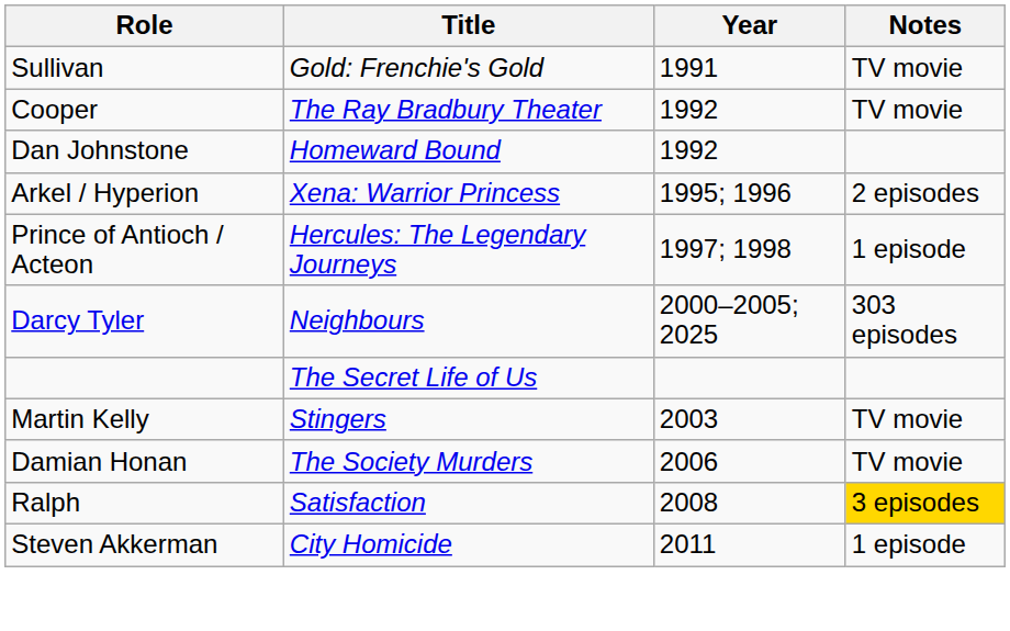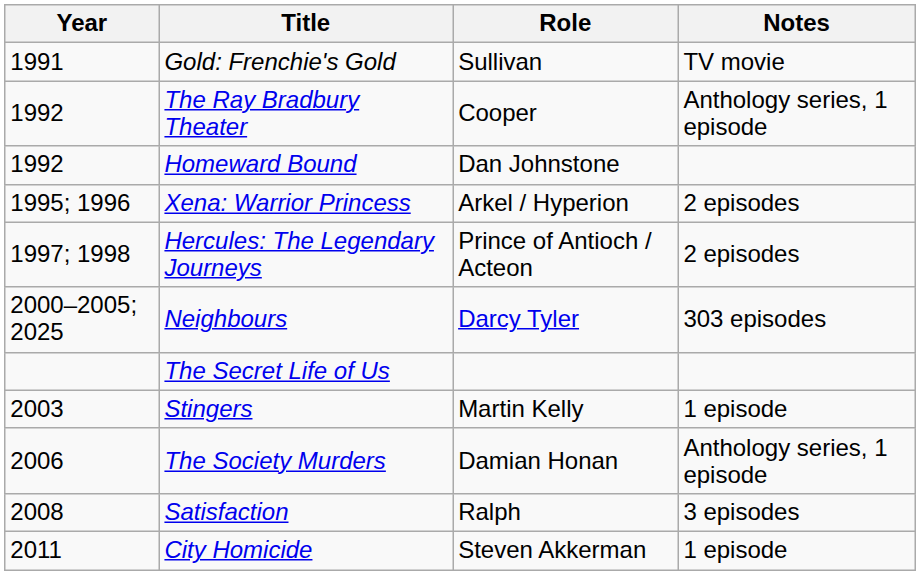columns swapped: Year <-> Role
The Ray Bradbury Theater | Notes: TV movie -> Anthology series, 1 episode
Hercules: The Legendary Journeys | Notes: 1 episode -> 2 episodes
Stingers | Notes: TV movie -> 1 episode
The Society Murders | Notes: TV movie -> Anthology series, 1 episode
Satisfaction | Notes: gold background -> no background
